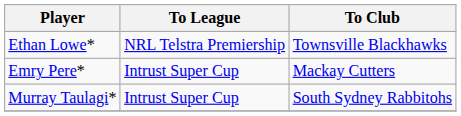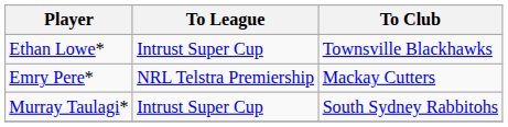Ethan Lowe* | To League: NRL Telstra Premiership -> Intrust Super Cup
Emry Pere* | To League: Intrust Super Cup -> NRL Telstra Premiership
